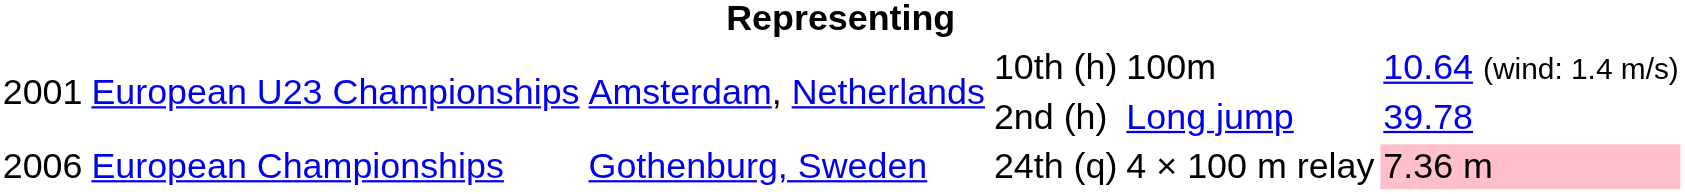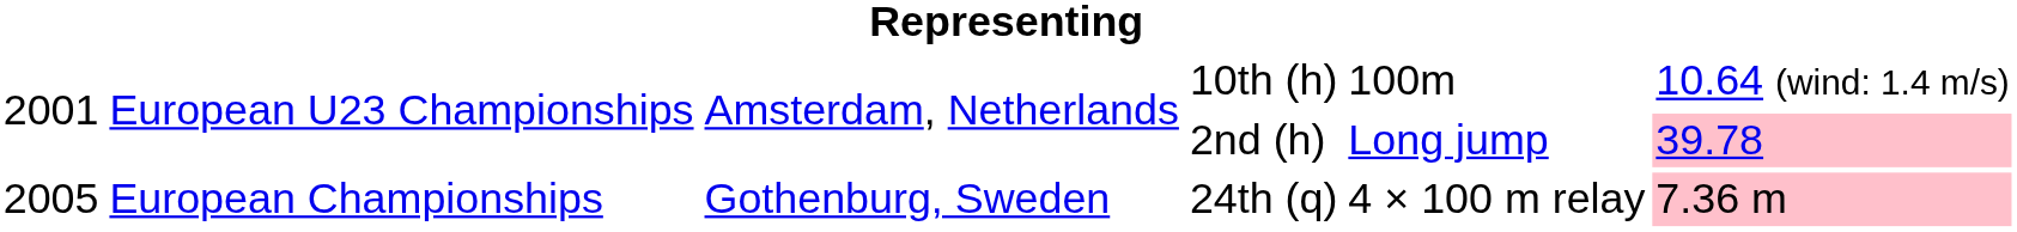2nd (h) | column 6: no background -> pink background
24th (q) | column 1: 2006 -> 2005
